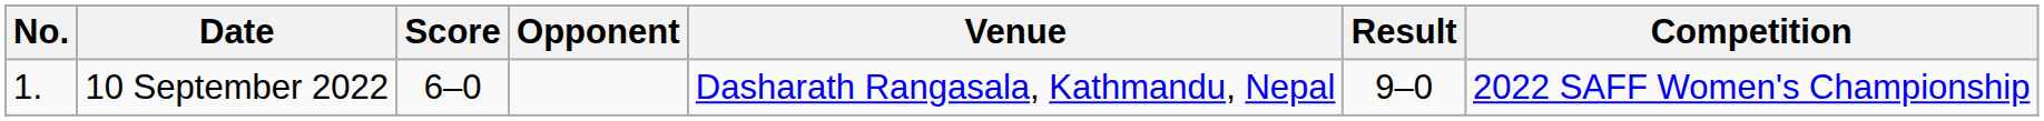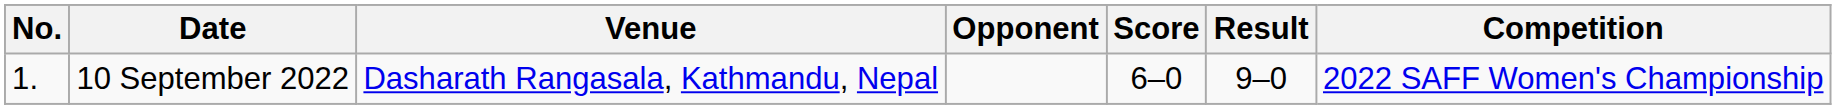columns swapped: Venue <-> Score
